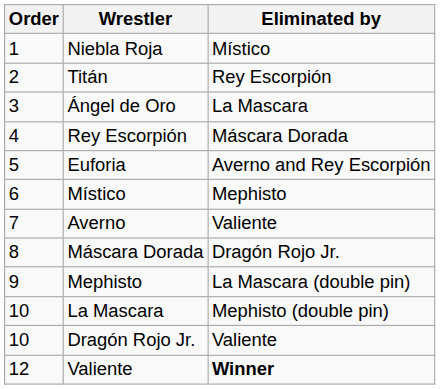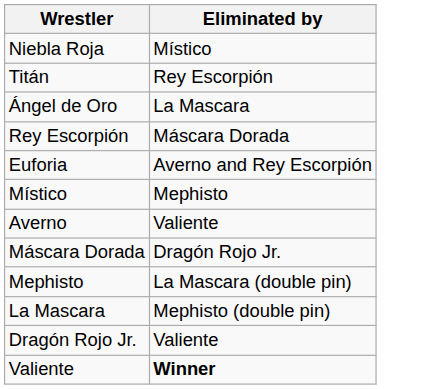- column: Order | 1 | 2 | 3 | 4 | 5 | 6 | 7 | 8 | 9 | 10 | 10 | 12
